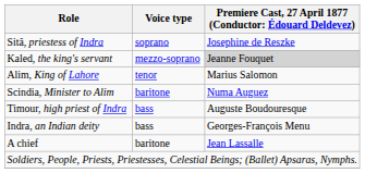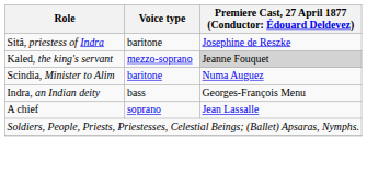Sitâ, priestess of Indra | Voice type: soprano -> baritone
- row: Alim, King of Lahore | tenor | Marius Salomon
- row: Timour, high priest of Indra | bass | Auguste Boudouresque
A chief | Voice type: baritone -> soprano
